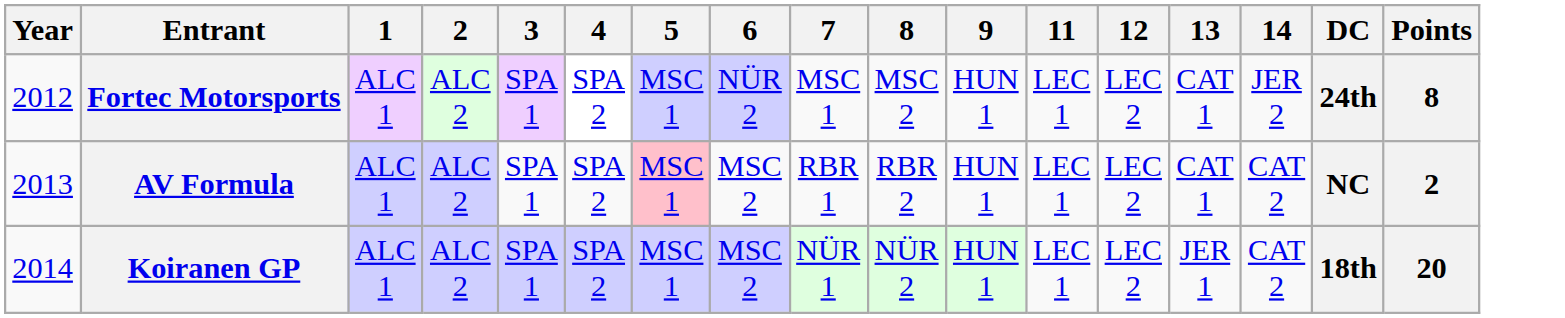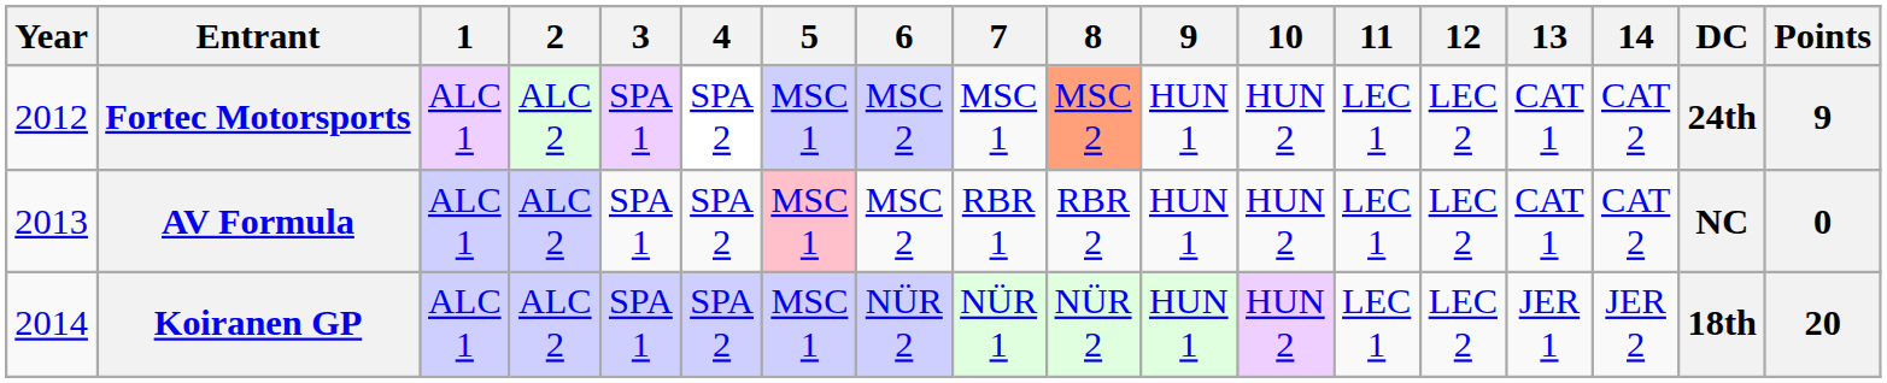+ column: 10 | HUN 2 | HUN 2 | HUN 2
Fortec Motorsports | 6: NÜR 2 -> MSC 2
Fortec Motorsports | 8: no background -> lightsalmon background
Fortec Motorsports | 14: JER 2 -> CAT 2
Fortec Motorsports | Points: 8 -> 9
AV Formula | Points: 2 -> 0
Koiranen GP | 6: MSC 2 -> NÜR 2
Koiranen GP | 14: CAT 2 -> JER 2
